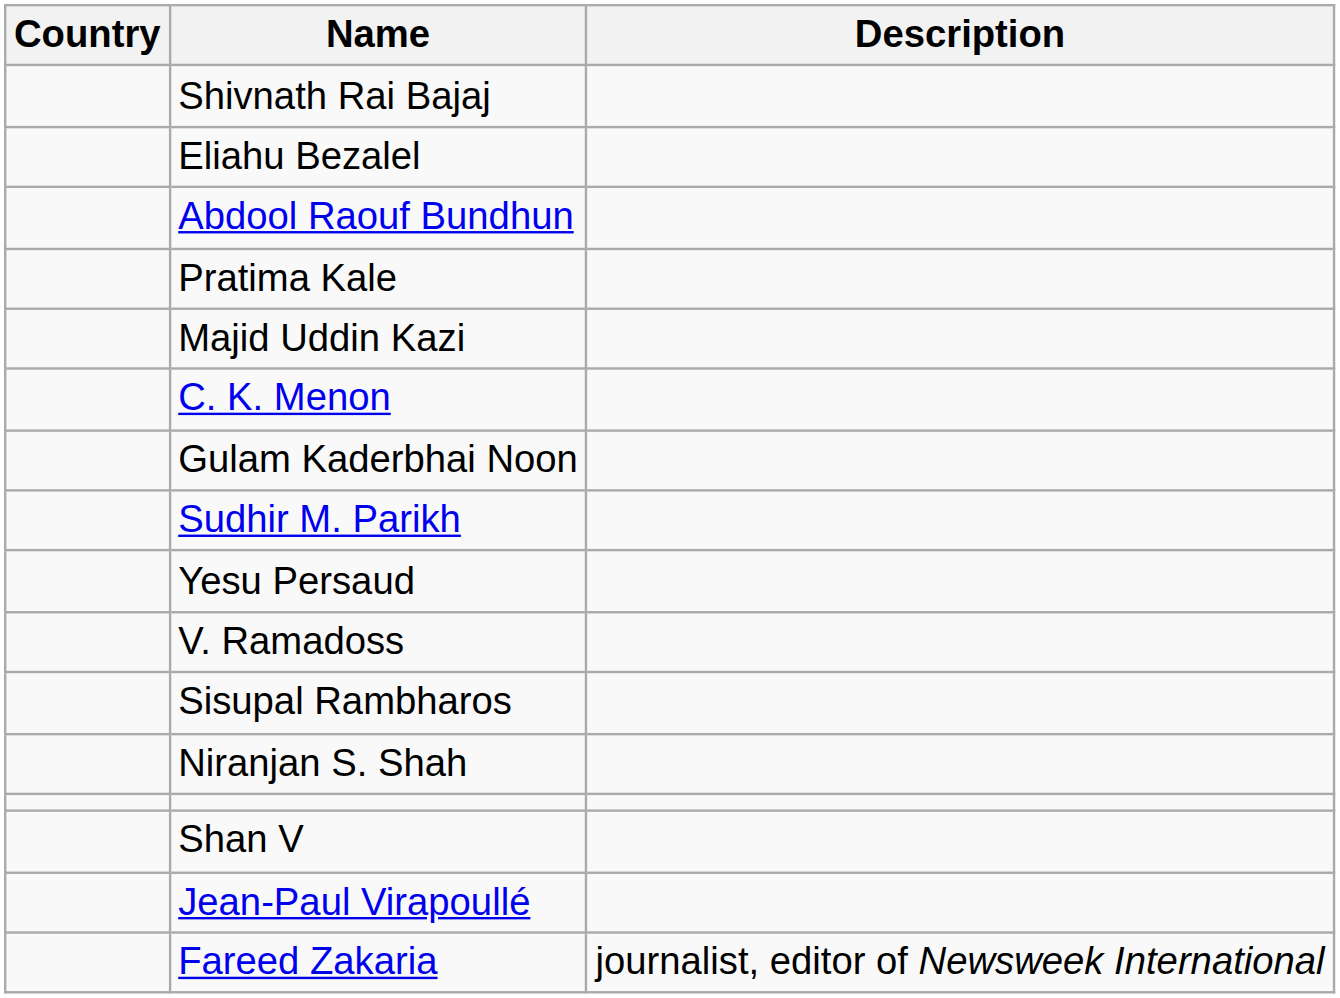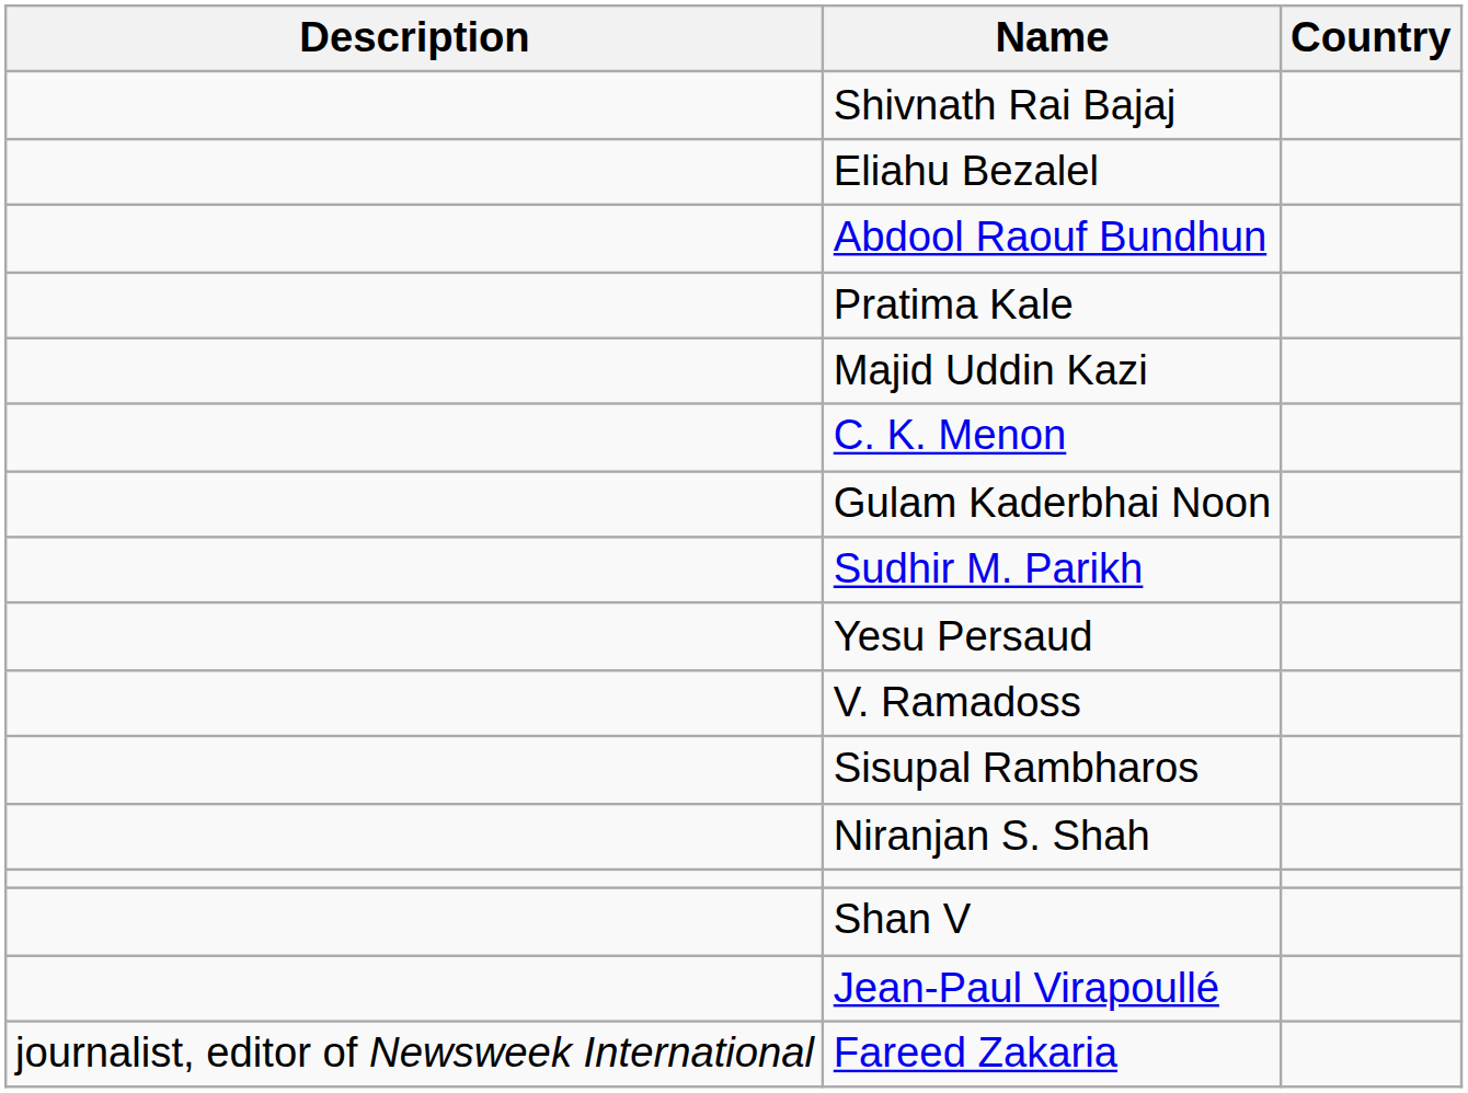columns swapped: Country <-> Description
